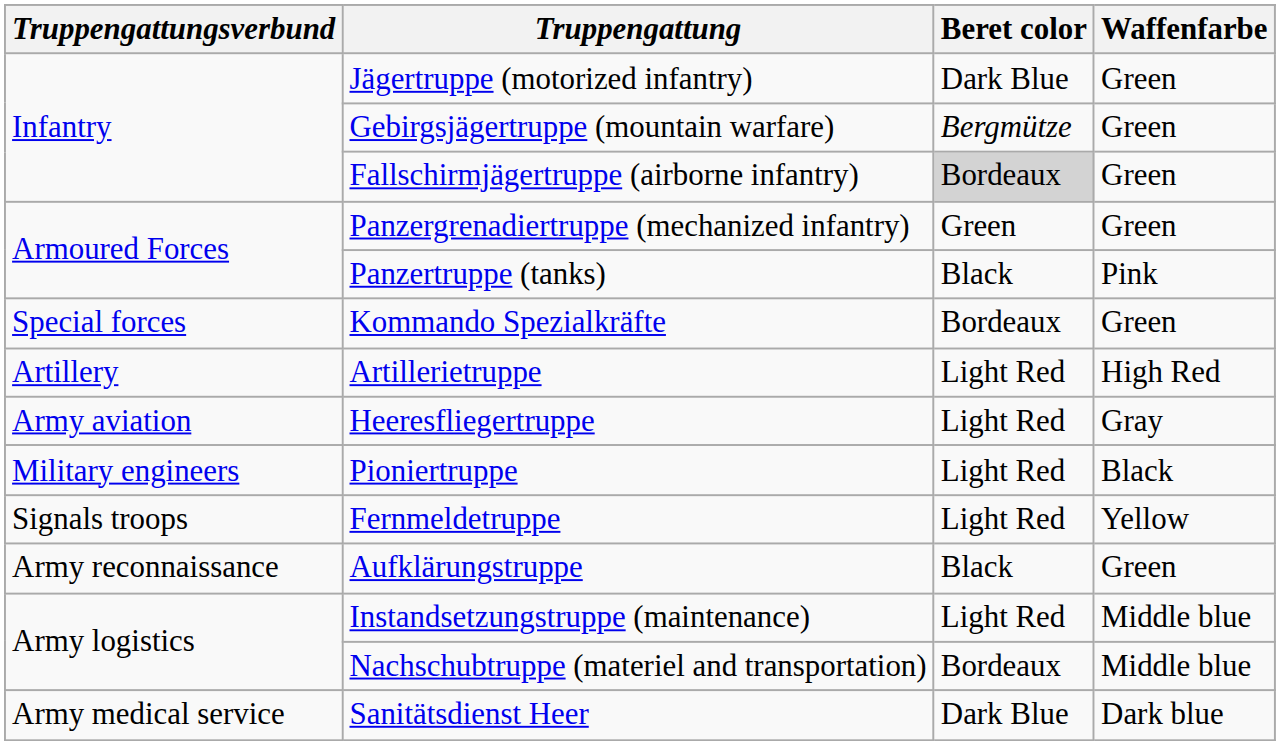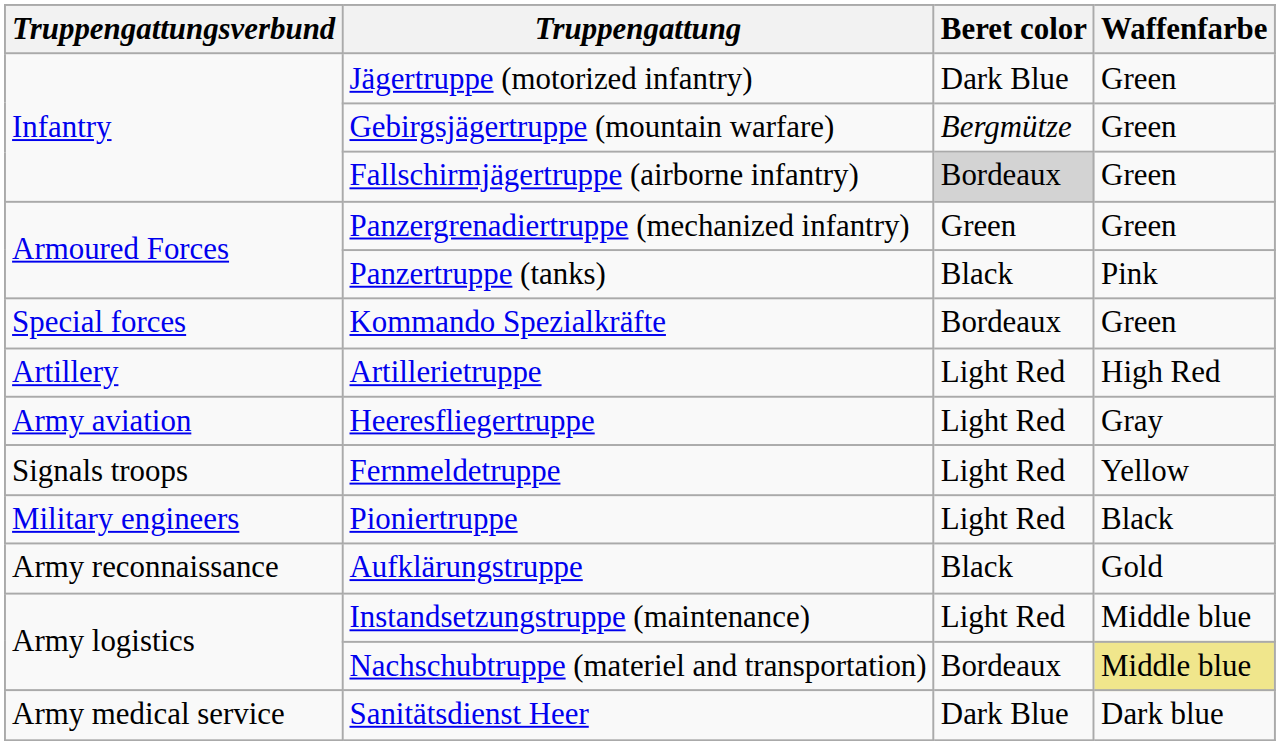rows swapped: Pioniertruppe <-> Fernmeldetruppe
Aufklärungstruppe | Waffenfarbe: Green -> Gold
Nachschubtruppe (materiel and transportation) | Waffenfarbe: no background -> khaki background
